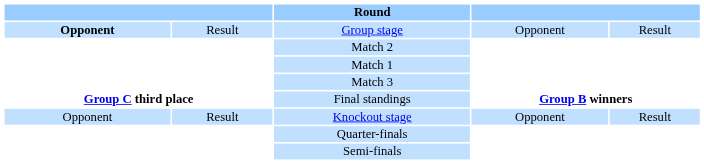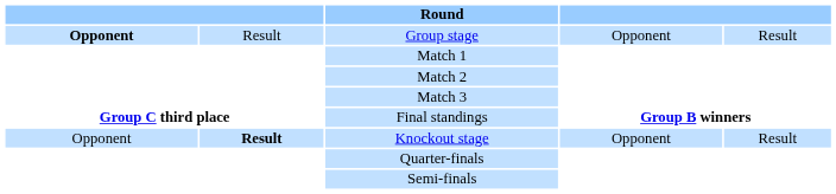rows swapped: Match 1 <-> Match 2
Knockout stage | column 2: normal -> bold
